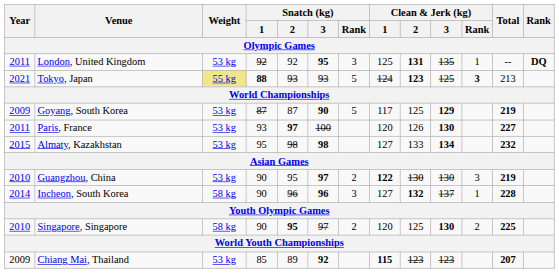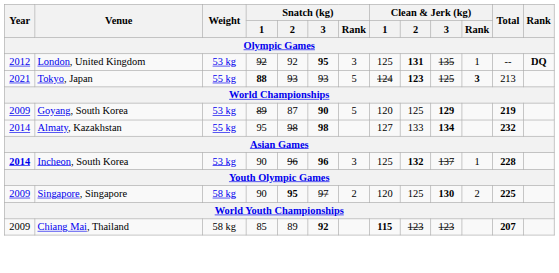London, United Kingdom | Year: 2011 -> 2012
Tokyo, Japan | Weight: khaki background -> no background
Goyang, South Korea | Snatch (kg) / 1: 87 -> 89
Goyang, South Korea | Clean & Jerk (kg) / 1: 117 -> 120
- row: 2011 | Paris, France | 53 kg | 93 | 97 | 100 | 120 | 126 | 130 | 227
Almaty, Kazakhstan | Year: 2015 -> 2014
Almaty, Kazakhstan | Weight: 53 kg -> 55 kg
- row: 2010 | Guangzhou, China | 53 kg | 90 | 95 | 97 | 2 | 122 | 130 | 130 | 3 | 219
Incheon, South Korea | Year: normal -> bold
Incheon, South Korea | Weight: 58 kg -> 53 kg
Incheon, South Korea | Clean & Jerk (kg) / 1: 127 -> 125
Singapore, Singapore | Year: 2010 -> 2009
Chiang Mai, Thailand | Weight: 53 kg -> 58 kg
